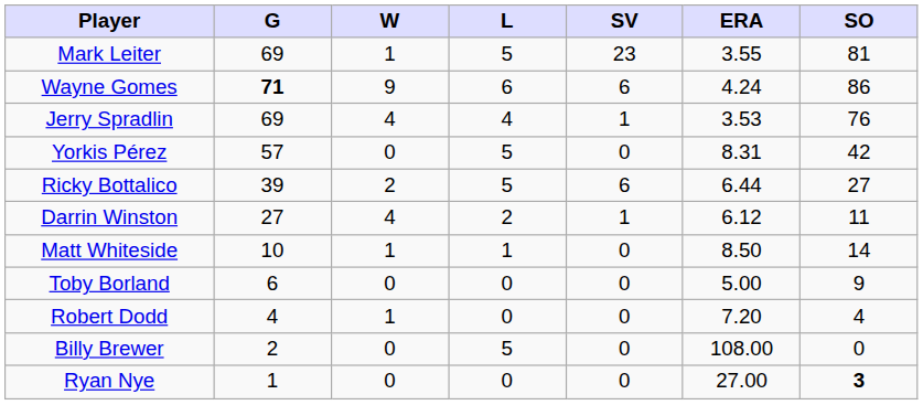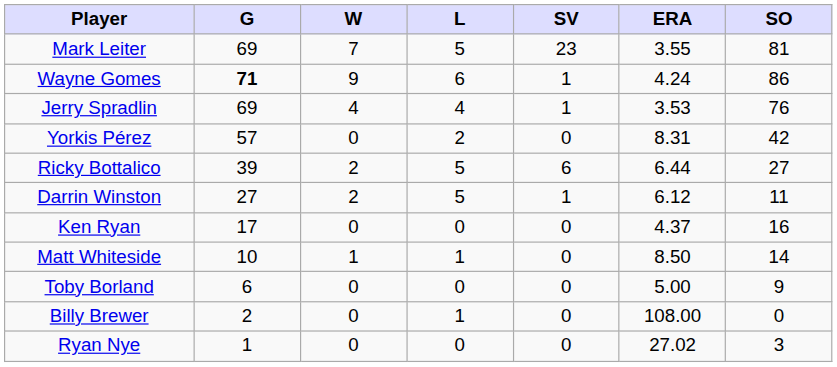Mark Leiter | W: 1 -> 7
Wayne Gomes | SV: 6 -> 1
Yorkis Pérez | L: 5 -> 2
Darrin Winston | W: 4 -> 2
Darrin Winston | L: 2 -> 5
+ row: Ken Ryan | 17 | 0 | 0 | 0 | 4.37 | 16
- row: Robert Dodd | 4 | 1 | 0 | 0 | 7.20 | 4
Billy Brewer | L: 5 -> 1
Ryan Nye | ERA: 27.00 -> 27.02
Ryan Nye | SO: bold -> normal
